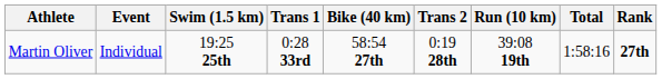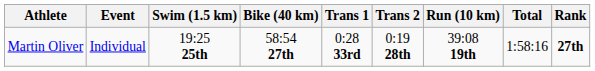columns swapped: Trans 1 <-> Bike (40 km)
